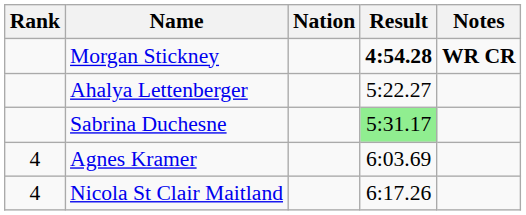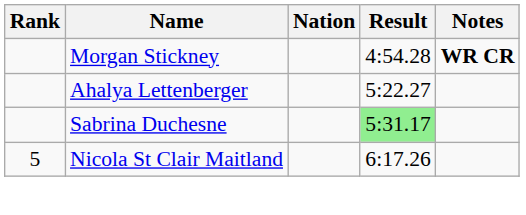Morgan Stickney | Result: bold -> normal
- row: 4 | Agnes Kramer | 6:03.69
Nicola St Clair Maitland | Rank: 4 -> 5
